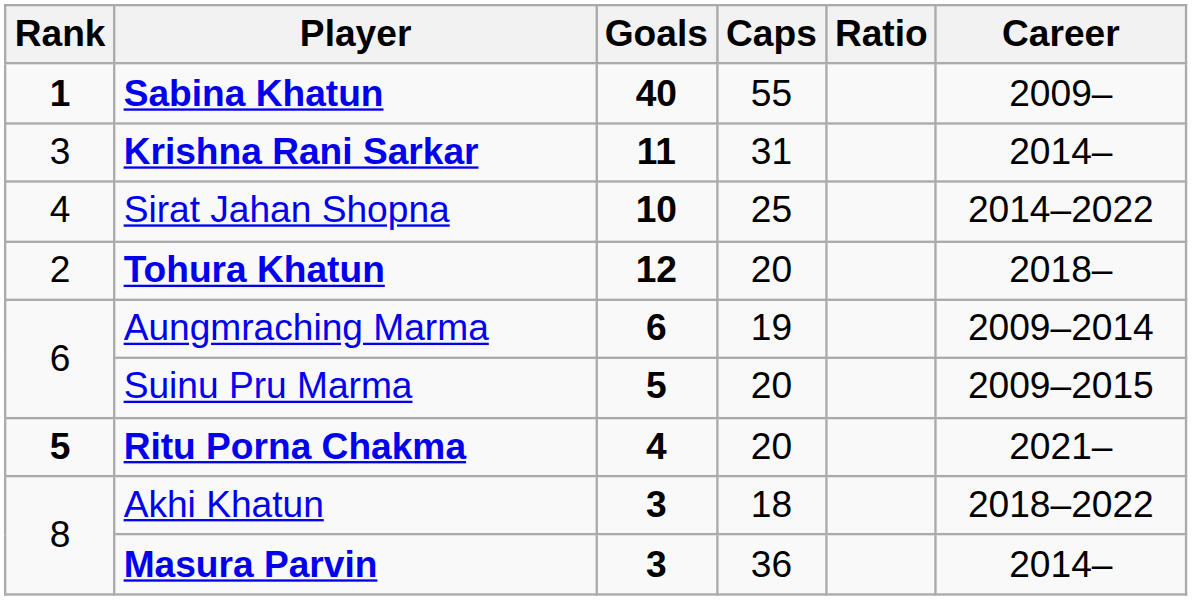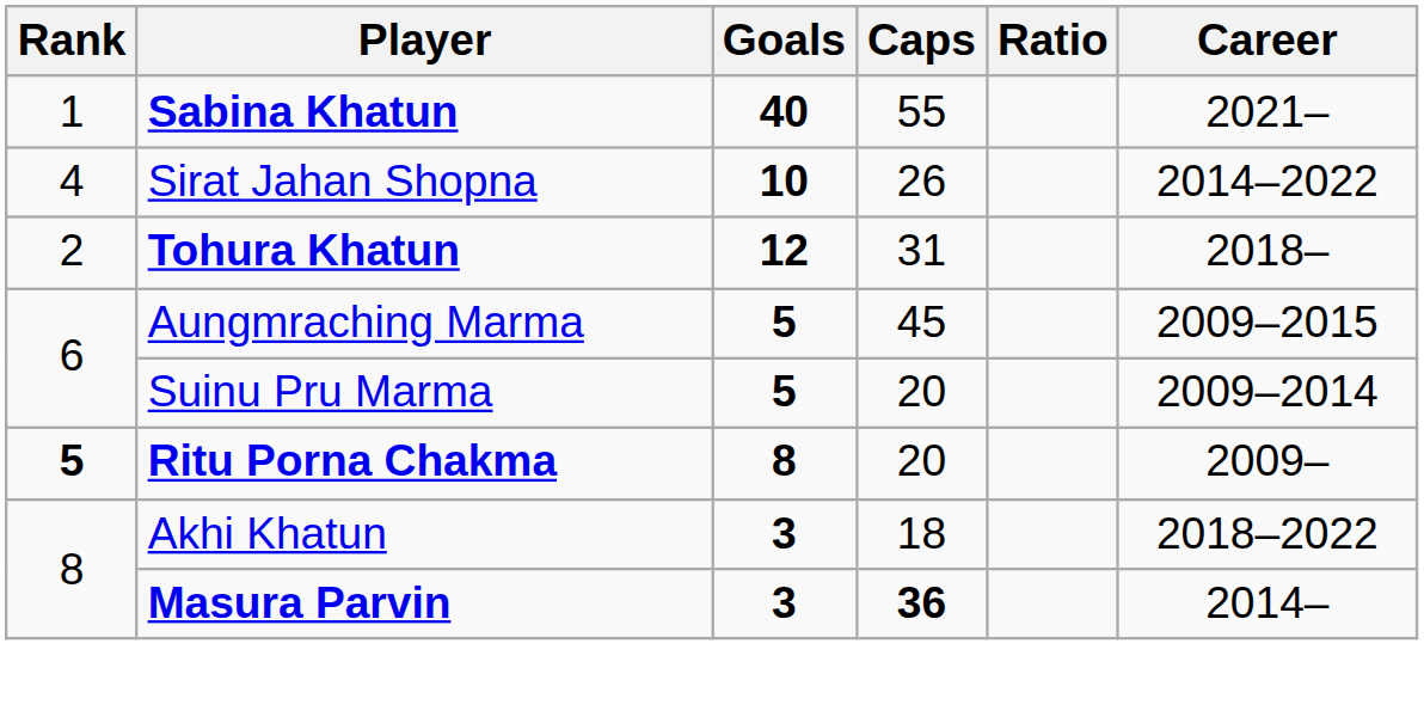Sabina Khatun | Rank: bold -> normal
Sabina Khatun | Career: 2009– -> 2021–
- row: 3 | Krishna Rani Sarkar | 11 | 31 | 2014–
Sirat Jahan Shopna | Caps: 25 -> 26
Tohura Khatun | Caps: 20 -> 31
Aungmraching Marma | Goals: 6 -> 5
Aungmraching Marma | Caps: 19 -> 45
Aungmraching Marma | Career: 2009–2014 -> 2009–2015
Suinu Pru Marma | Career: 2009–2015 -> 2009–2014
Ritu Porna Chakma | Goals: 4 -> 8
Ritu Porna Chakma | Career: 2021– -> 2009–
Masura Parvin | Caps: normal -> bold
